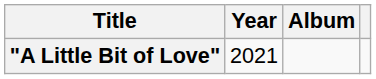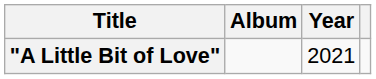columns swapped: Year <-> Album
